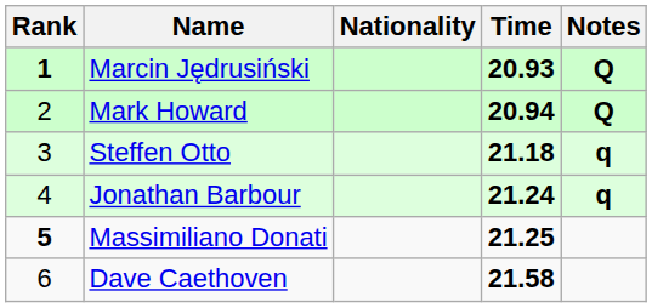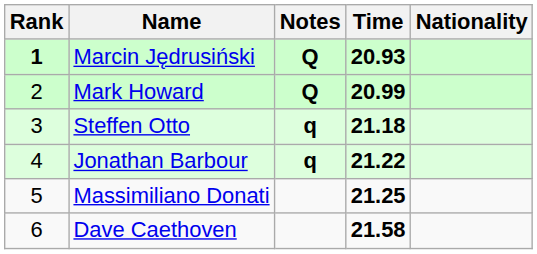columns swapped: Nationality <-> Notes
Mark Howard | Time: 20.94 -> 20.99
Jonathan Barbour | Time: 21.24 -> 21.22
Massimiliano Donati | Rank: bold -> normal
